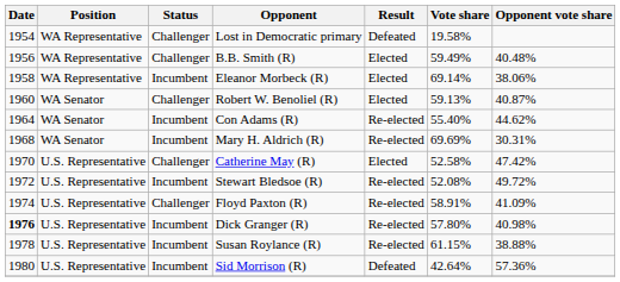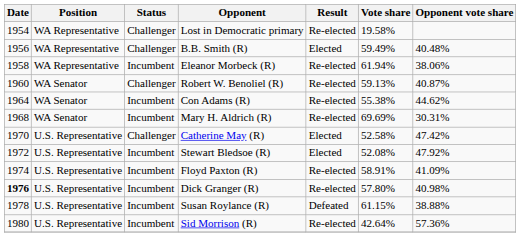Lost in Democratic primary | Result: Defeated -> Re-elected
Eleanor Morbeck (R) | Result: Elected -> Re-elected
Eleanor Morbeck (R) | Vote share: 69.14% -> 61.94%
Robert W. Benoliel (R) | Result: Elected -> Re-elected
Con Adams (R) | Vote share: 55.40% -> 55.38%
Stewart Bledsoe (R) | Result: Re-elected -> Elected
Stewart Bledsoe (R) | Opponent vote share: 49.72% -> 47.92%
Floyd Paxton (R) | Status: Challenger -> Incumbent
Susan Roylance (R) | Result: Re-elected -> Defeated
Sid Morrison (R) | Result: Defeated -> Re-elected
